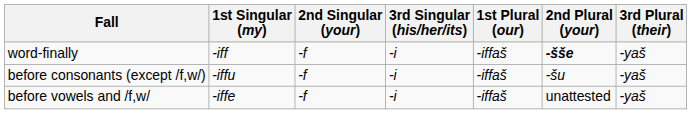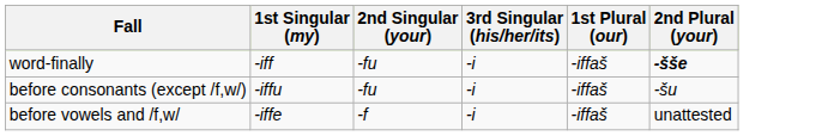- column: 3rd Plural (their) | -yaš | -yaš | -yaš
word-finally | 2nd Singular (your): -f -> -fu
before consonants (except /f,w/) | 2nd Singular (your): -f -> -fu
